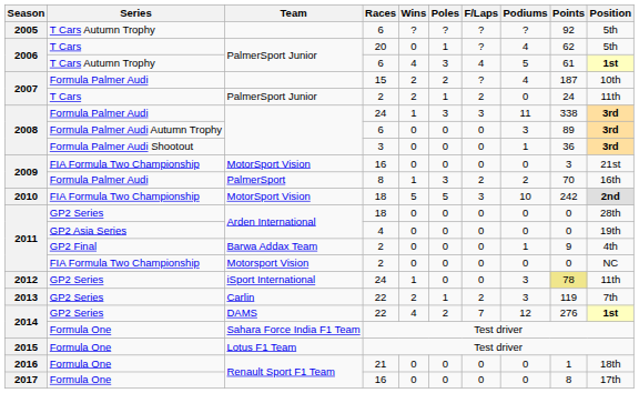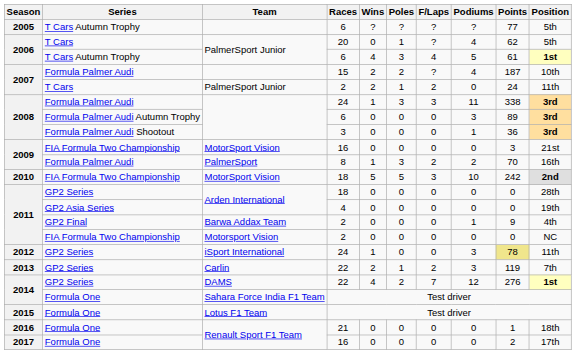2005 | Points: 92 -> 77
2017 | Points: 8 -> 2
